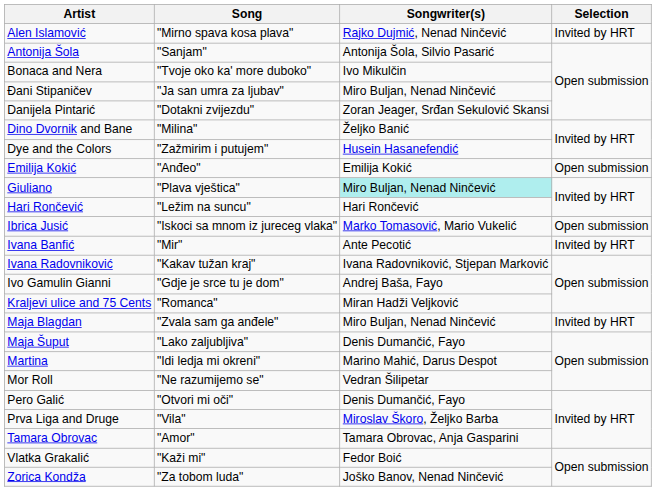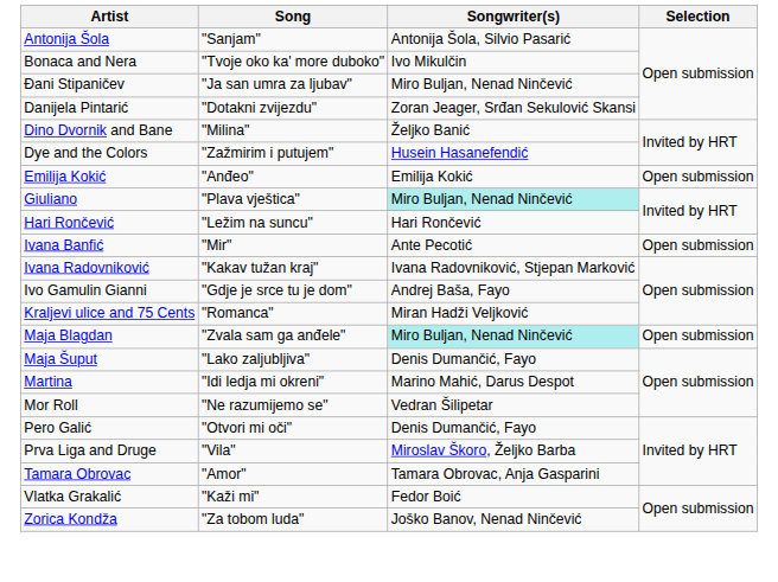- row: Alen Islamović | "Mirno spava kosa plava" | Rajko Dujmić, Nenad Ninčević | Invited by HRT
- row: Ibrica Jusić | "Iskoci sa mnom iz jureceg vlaka" | Marko Tomasović, Mario Vukelić | Open submission
Ivana Banfić | Selection: Invited by HRT -> Open submission
Maja Blagdan | Songwriter(s): no background -> paleturquoise background
Maja Blagdan | Selection: Invited by HRT -> Open submission
